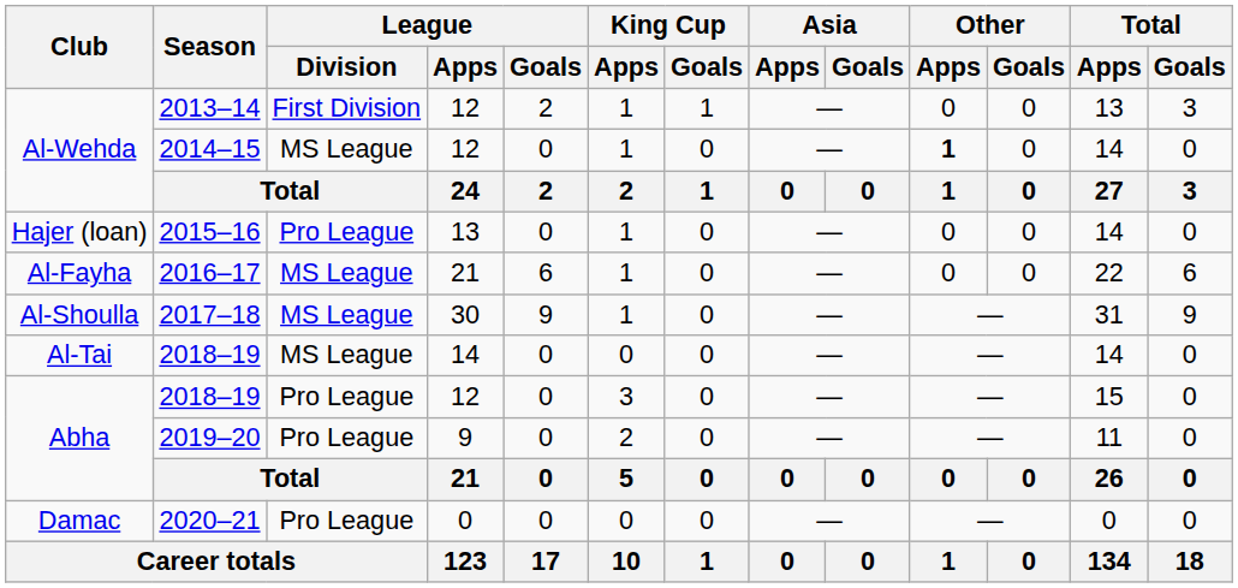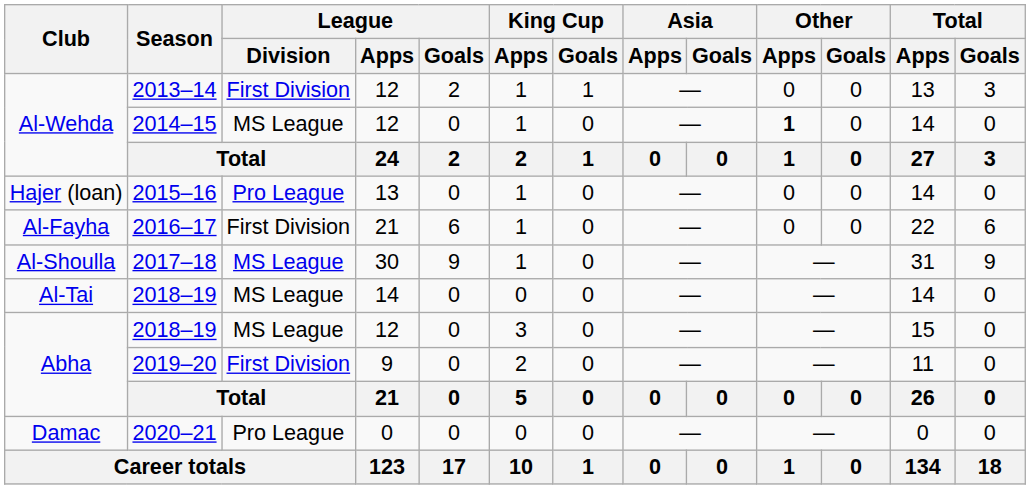2016–17 | League / Division: MS League -> First Division
Abha / 2018–19 | League / Division: Pro League -> MS League
2019–20 | League / Division: Pro League -> First Division
